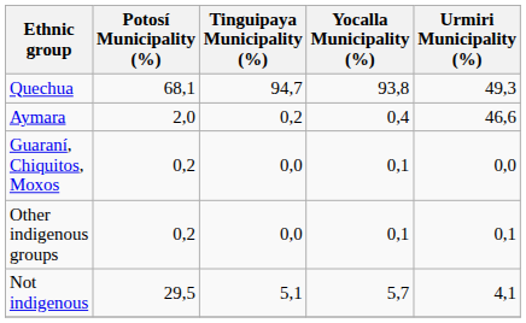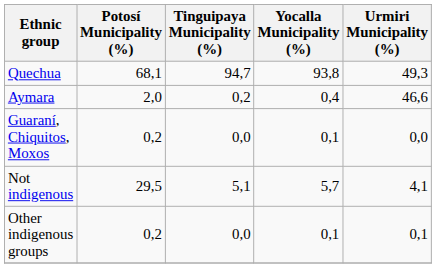rows swapped: Not indigenous <-> Other indigenous groups
